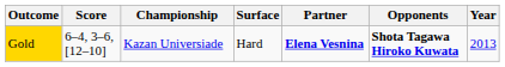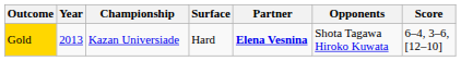columns swapped: Year <-> Score
Gold | Opponents: bold -> normal
